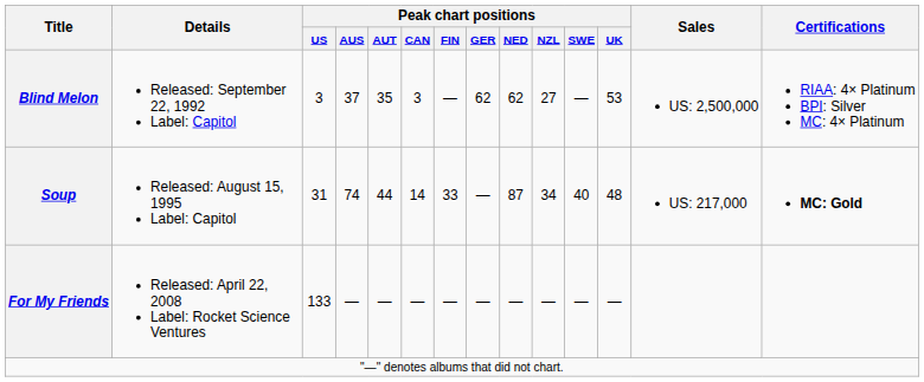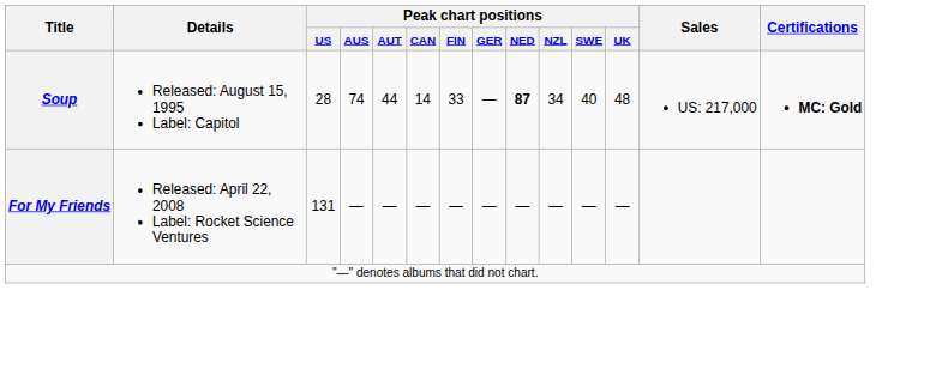- row: Blind Melon | Released: September 22, 1992 Label: Capitol | 3 | 37 | 35 | 3 | — | 62 | 62 | 27 | — | 53 | US: 2,500,000 | RIAA: 4× Platinum BPI: Silver MC: 4× Platinum
Soup | Peak chart positions / US: 31 -> 28
Soup | Peak chart positions / NED: normal -> bold
For My Friends | Peak chart positions / US: 133 -> 131
